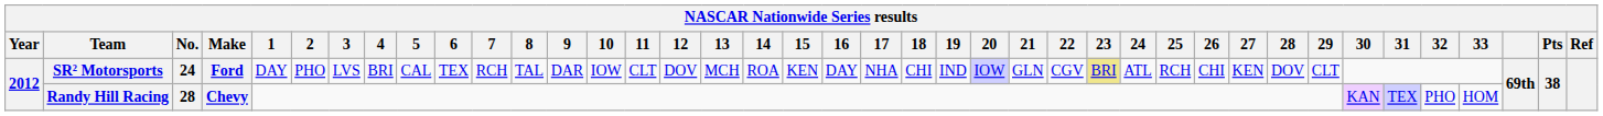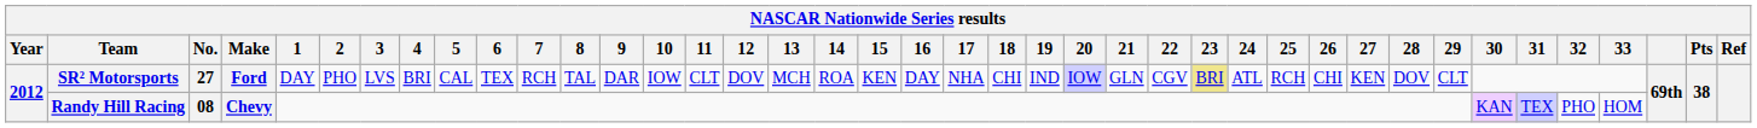SR² Motorsports | No.: 24 -> 27
Randy Hill Racing | No.: 28 -> 08
